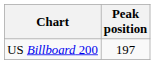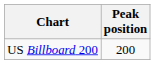US Billboard 200 | Peak position: 197 -> 200
